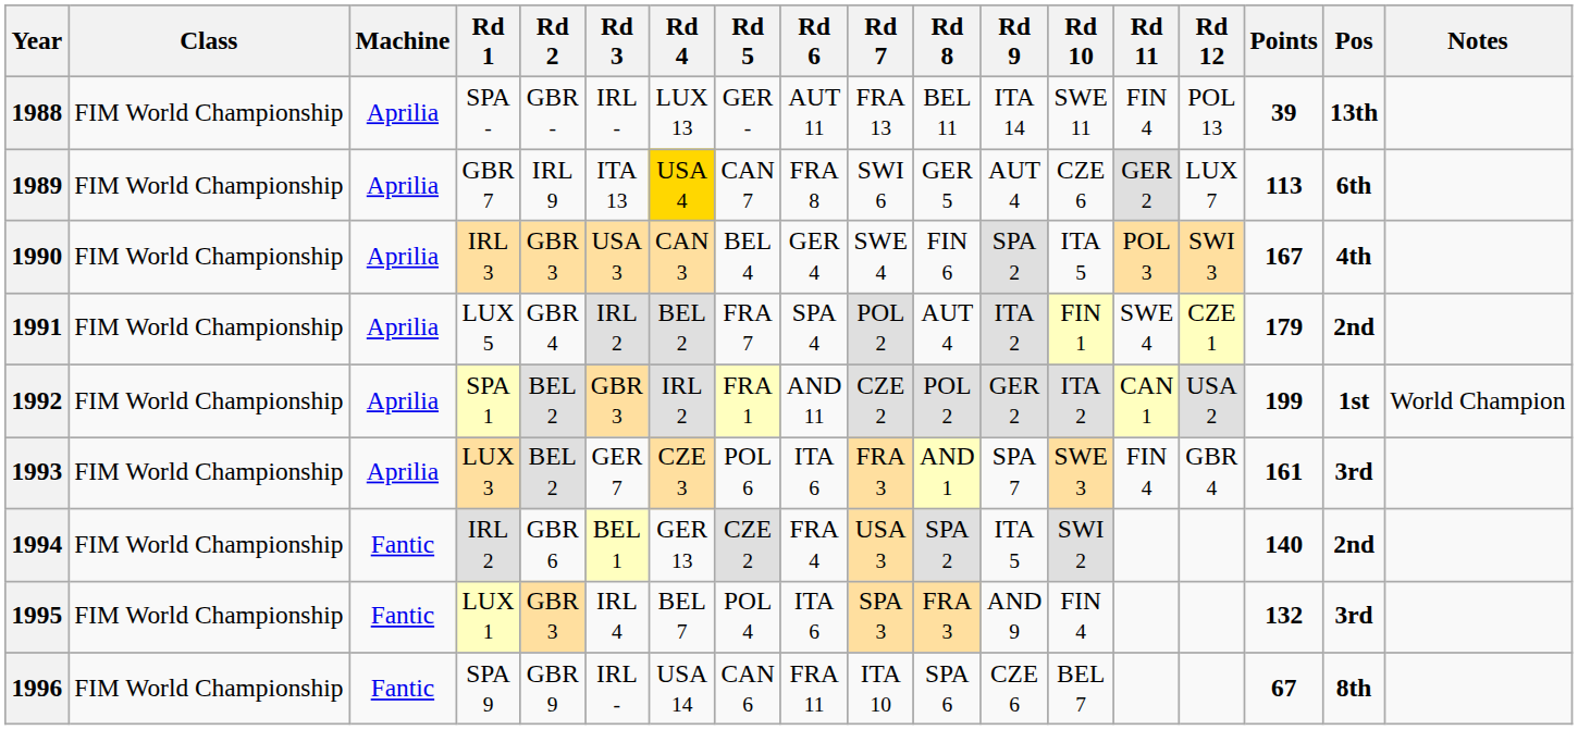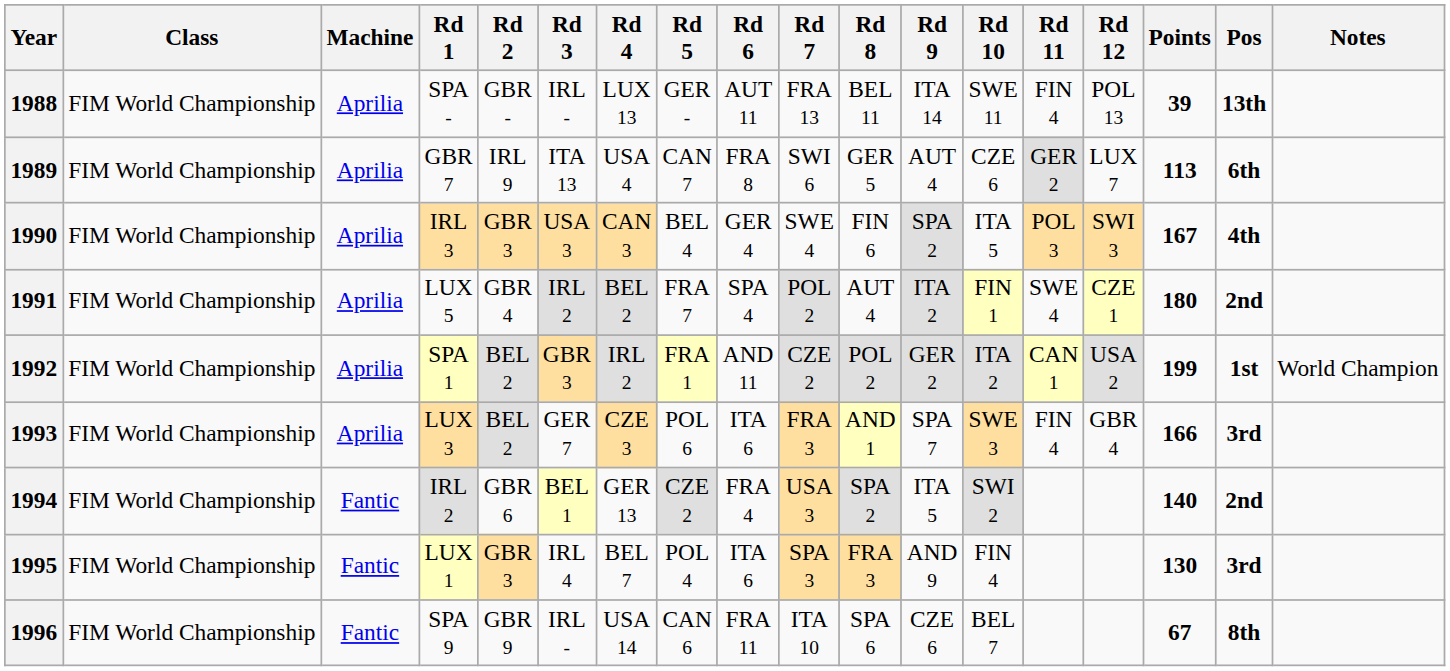1989 | Rd 4: gold background -> no background
1991 | Points: 179 -> 180
1993 | Points: 161 -> 166
1995 | Points: 132 -> 130
